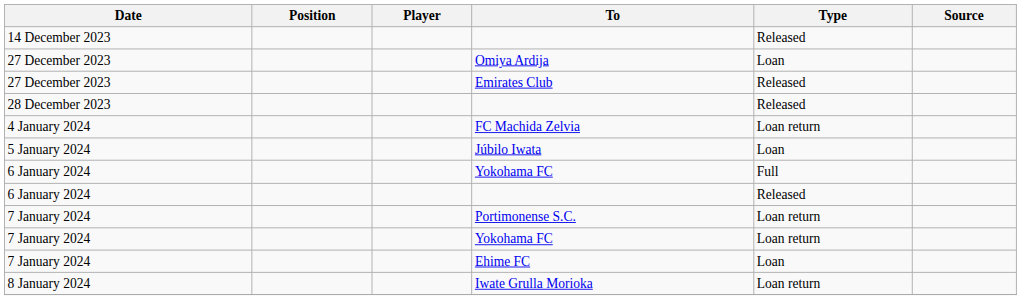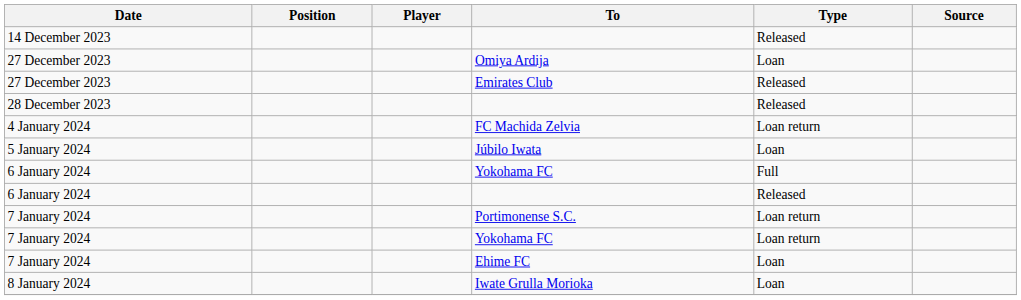Iwate Grulla Morioka | Type: Loan return -> Loan
